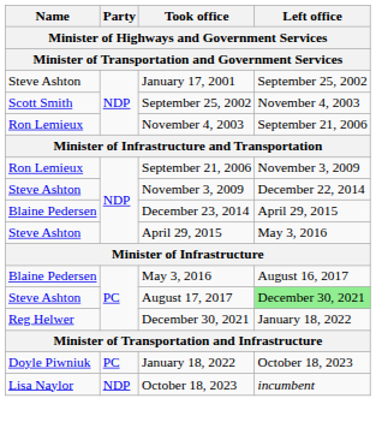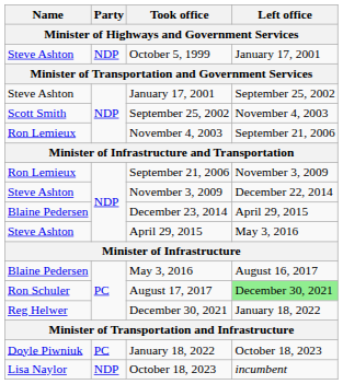+ row: Steve Ashton | NDP | October 5, 1999 | January 17, 2001
August 17, 2017 | Name: Steve Ashton -> Ron Schuler
